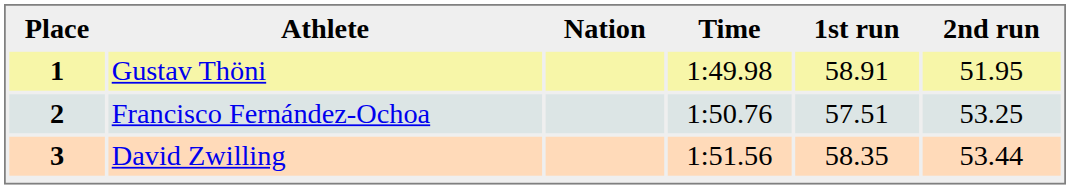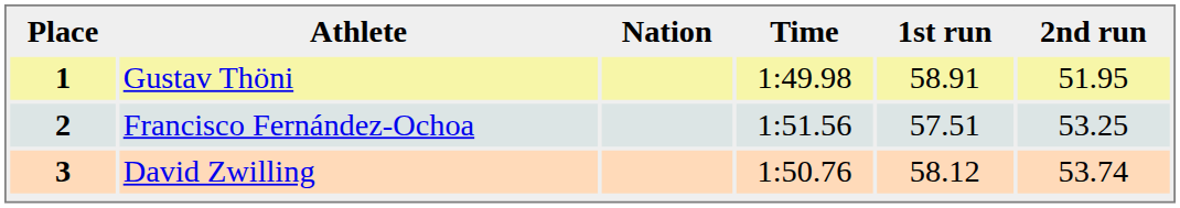2 | Time: 1:50.76 -> 1:51.56
3 | Time: 1:51.56 -> 1:50.76
3 | 1st run: 58.35 -> 58.12
3 | 2nd run: 53.44 -> 53.74
